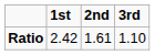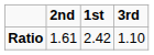columns swapped: 1st <-> 2nd
